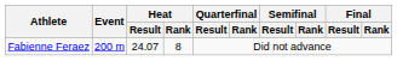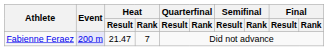Fabienne Feraez | Event: no background -> lavender background
Fabienne Feraez | Heat / Result: 24.07 -> 21.47
Fabienne Feraez | Heat / Rank: 8 -> 7
